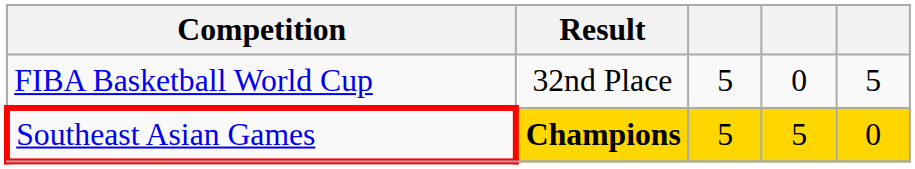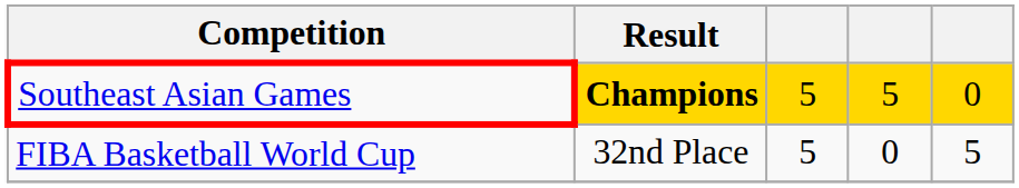rows swapped: FIBA Basketball World Cup <-> Southeast Asian Games
